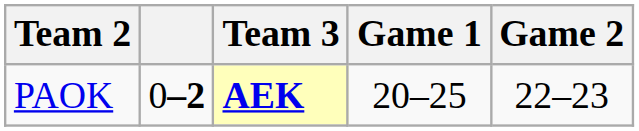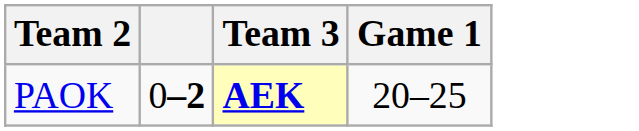- column: Game 2 | 22–23
